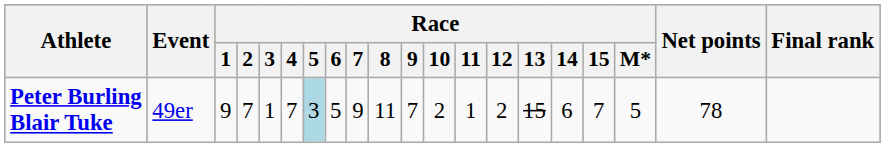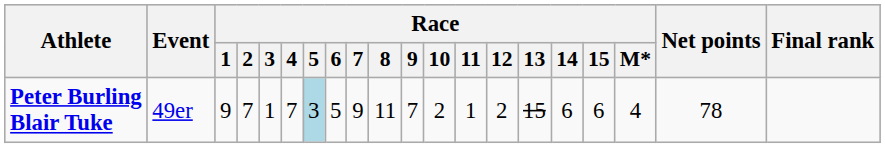Peter Burling Blair Tuke | Race / 15: 7 -> 6
Peter Burling Blair Tuke | Race / M*: 5 -> 4
